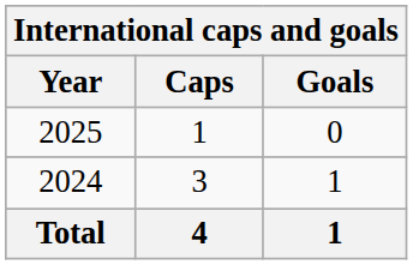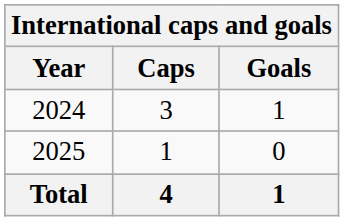rows swapped: 2024 <-> 2025
